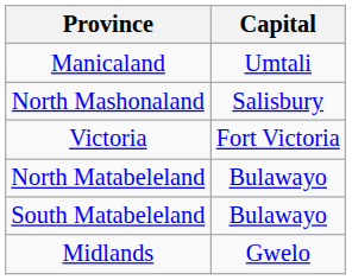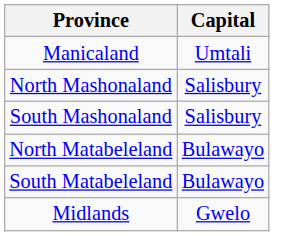+ row: South Mashonaland | Salisbury
- row: Victoria | Fort Victoria
